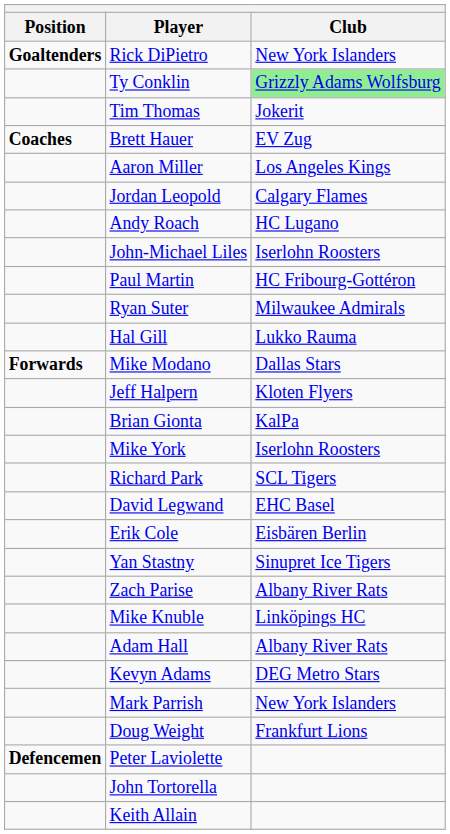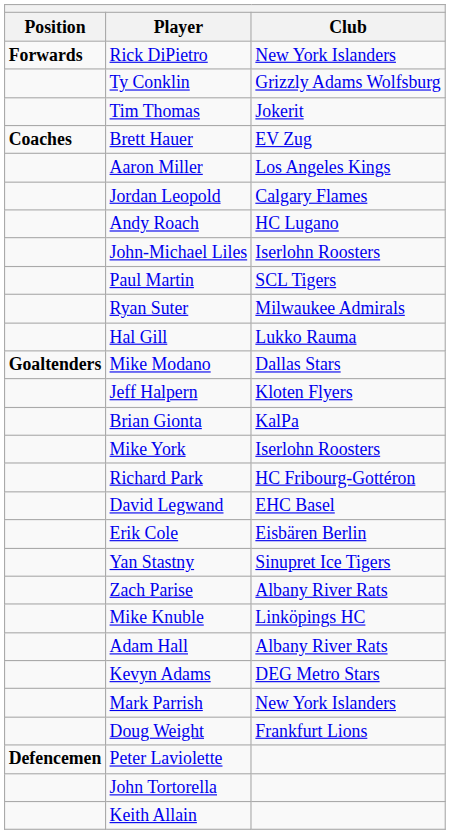Rick DiPietro | Position: Goaltenders -> Forwards
Ty Conklin | Club: lightgreen background -> no background
Paul Martin | Club: HC Fribourg-Gottéron -> SCL Tigers
Mike Modano | Position: Forwards -> Goaltenders
Richard Park | Club: SCL Tigers -> HC Fribourg-Gottéron
